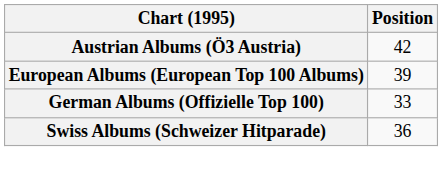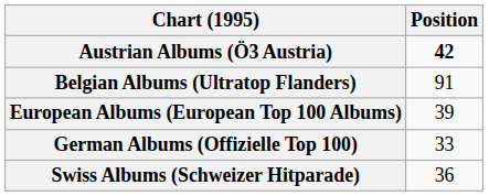Austrian Albums (Ö3 Austria) | Position: normal -> bold
+ row: Belgian Albums (Ultratop Flanders) | 91
